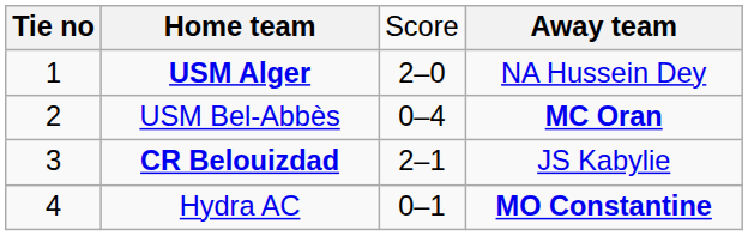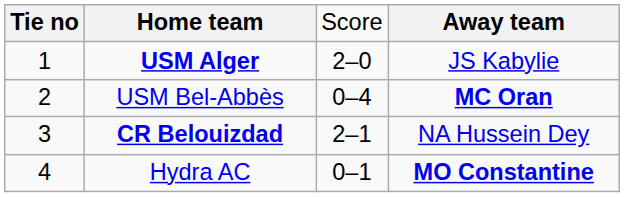USM Alger | column 4: NA Hussein Dey -> JS Kabylie
CR Belouizdad | column 4: JS Kabylie -> NA Hussein Dey
